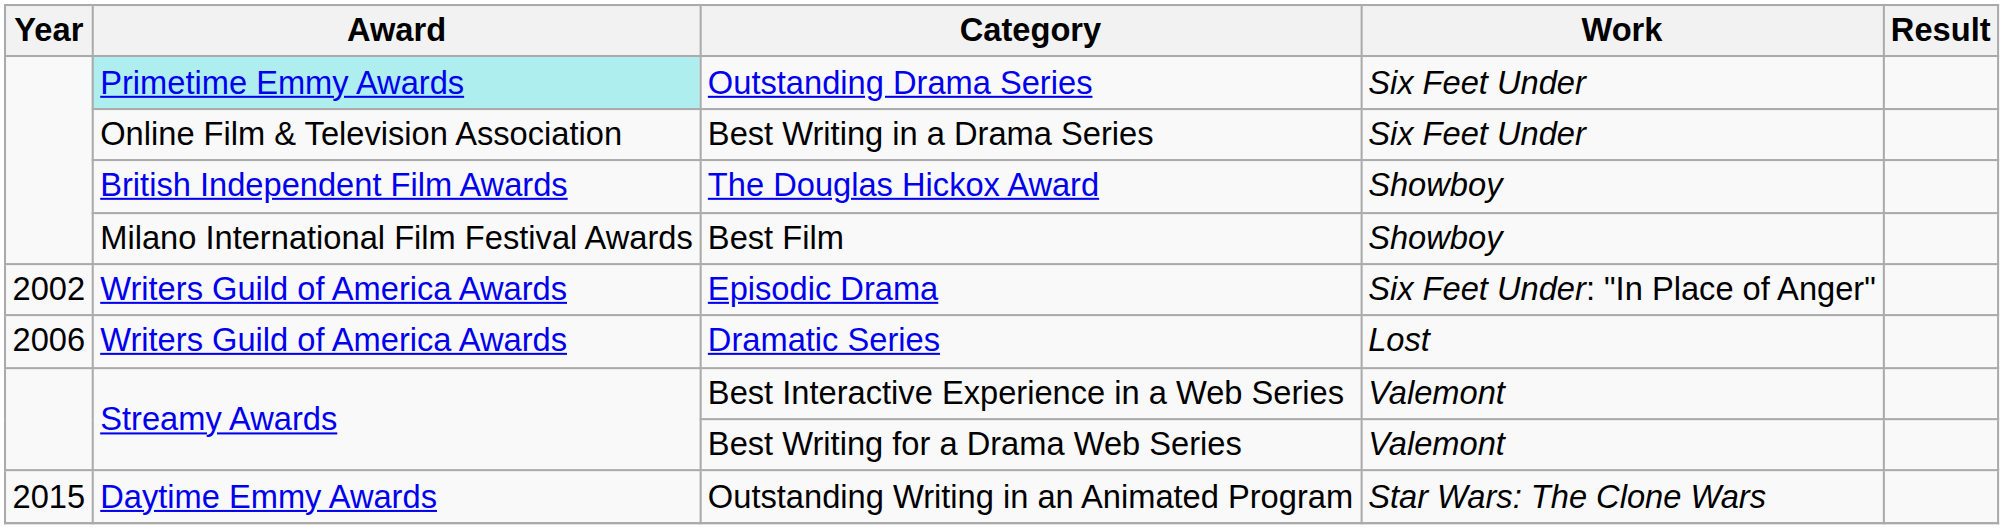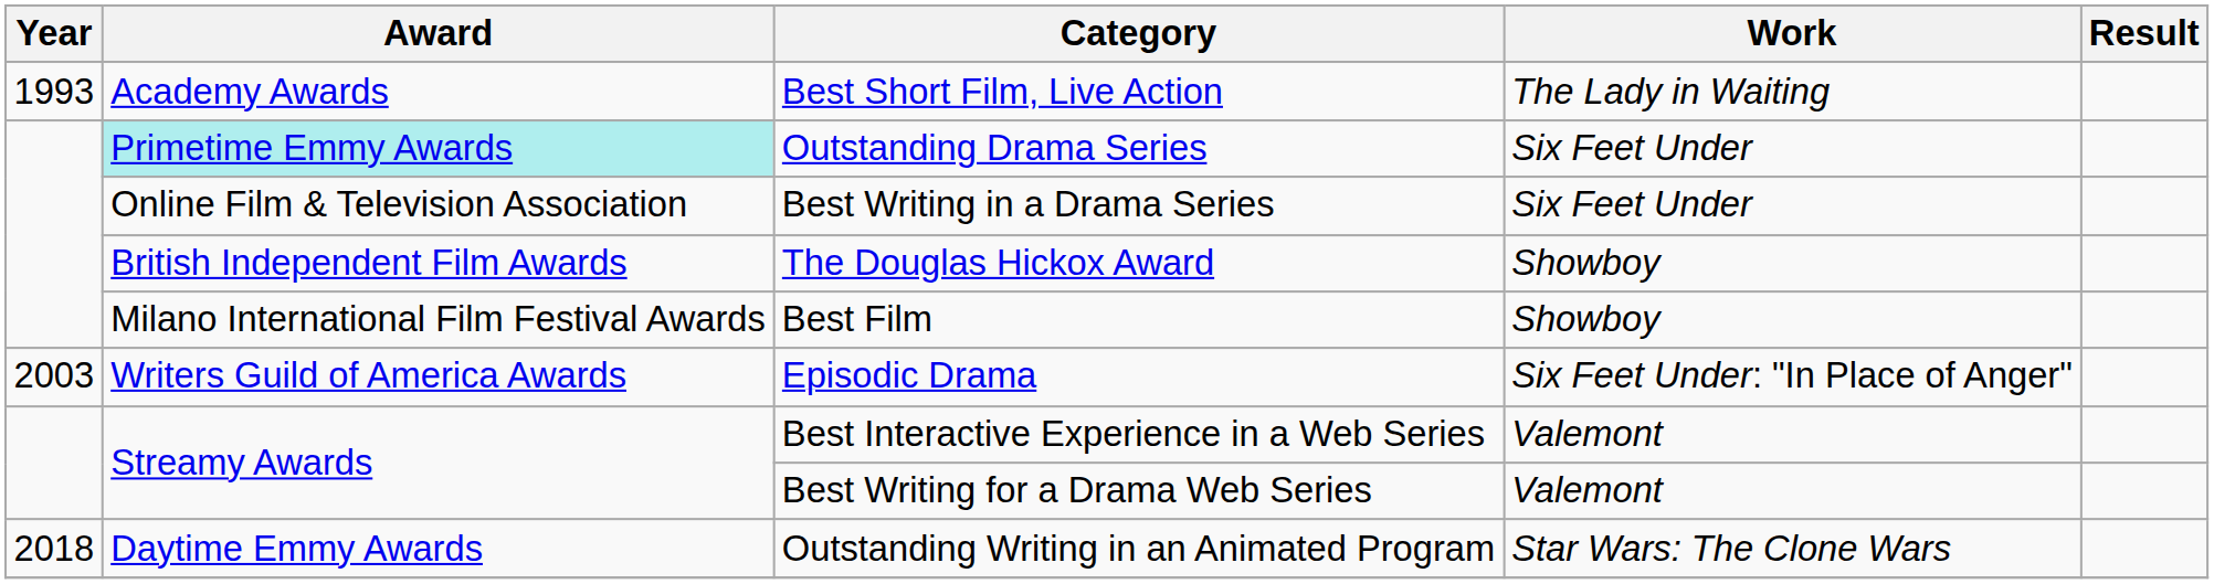+ row: 1993 | Academy Awards | Best Short Film, Live Action | The Lady in Waiting
Episodic Drama | Year: 2002 -> 2003
- row: 2006 | Writers Guild of America Awards | Dramatic Series | Lost
Outstanding Writing in an Animated Program | Year: 2015 -> 2018
